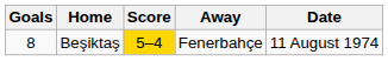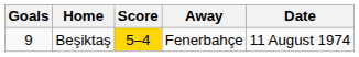Beşiktaş | Goals: 8 -> 9
